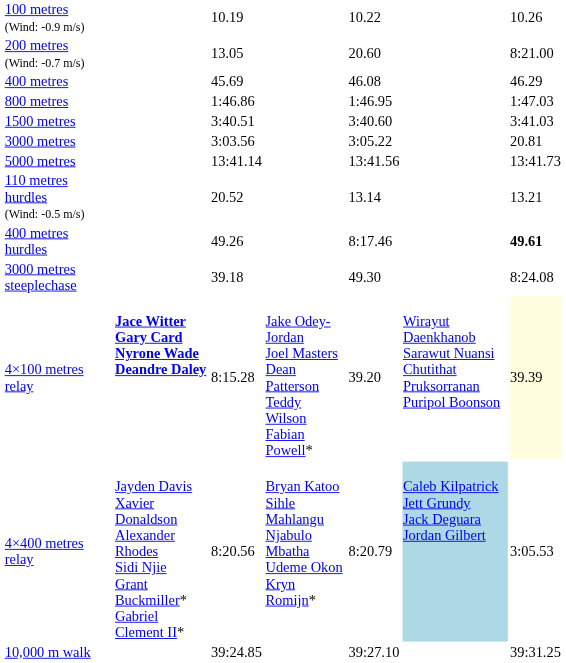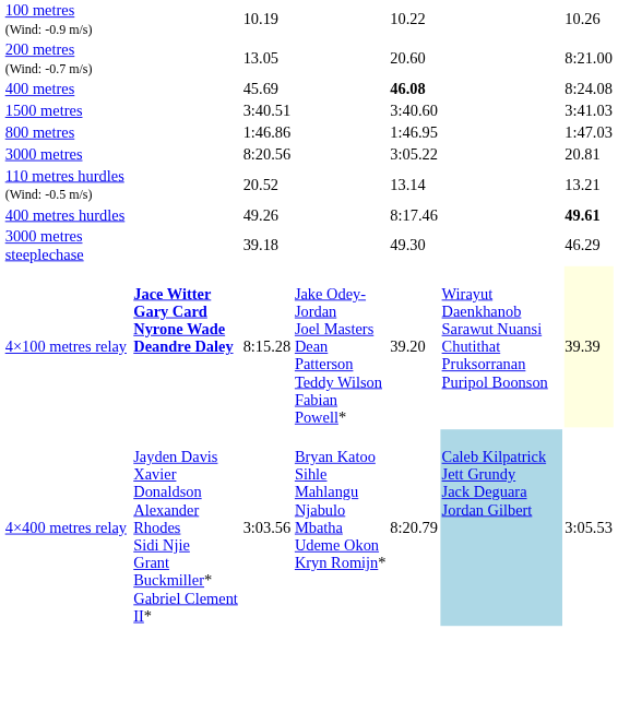400 metres | column 5: normal -> bold
400 metres | column 7: 46.29 -> 8:24.08
rows swapped: 800 metres <-> 1500 metres
3000 metres | column 3: 3:03.56 -> 8:20.56
- row: 5000 metres | 13:41.14 | 13:41.56 | 13:41.73
3000 metres steeplechase | column 7: 8:24.08 -> 46.29
4×400 metres relay | column 3: 8:20.56 -> 3:03.56
- row: 10,000 m walk | 39:24.85 | 39:27.10 | 39:31.25
